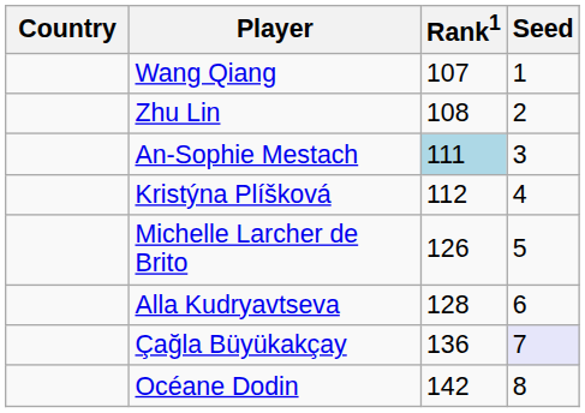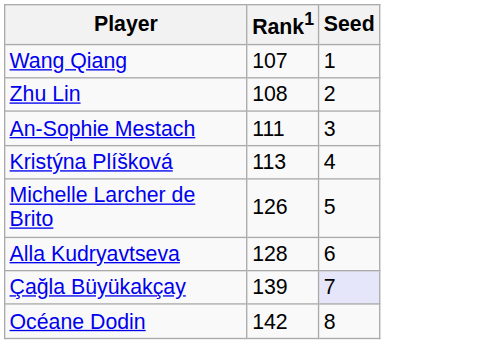- column: Country
An-Sophie Mestach | Rank1: lightblue background -> no background
Kristýna Plíšková | Rank1: 112 -> 113
Çağla Büyükakçay | Rank1: 136 -> 139
